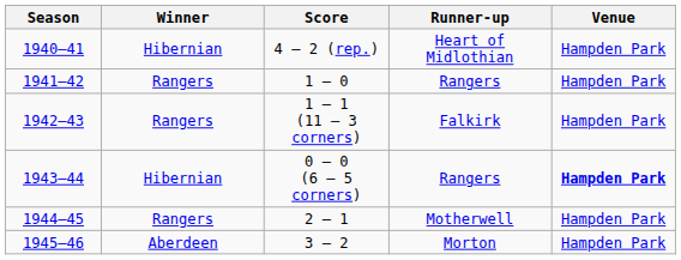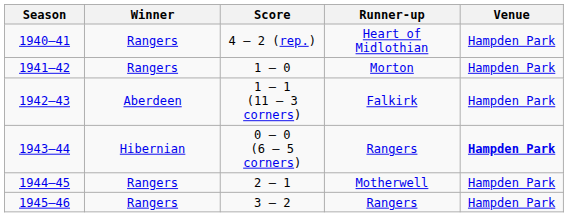4 – 2 (rep.) | Winner: Hibernian -> Rangers
1 – 0 | Runner-up: Rangers -> Morton
1 – 1 (11 – 3 corners) | Winner: Rangers -> Aberdeen
3 – 2 | Winner: Aberdeen -> Rangers
3 – 2 | Runner-up: Morton -> Rangers
